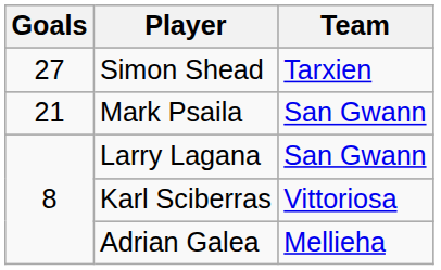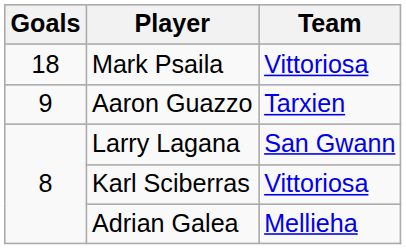- row: 27 | Simon Shead | Tarxien
Mark Psaila | Goals: 21 -> 18
Mark Psaila | Team: San Gwann -> Vittoriosa
+ row: 9 | Aaron Guazzo | Tarxien
